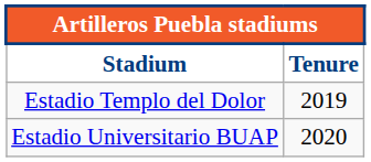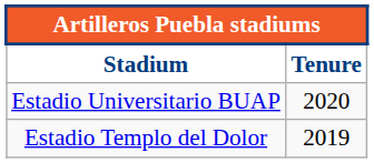rows swapped: Estadio Templo del Dolor <-> Estadio Universitario BUAP
